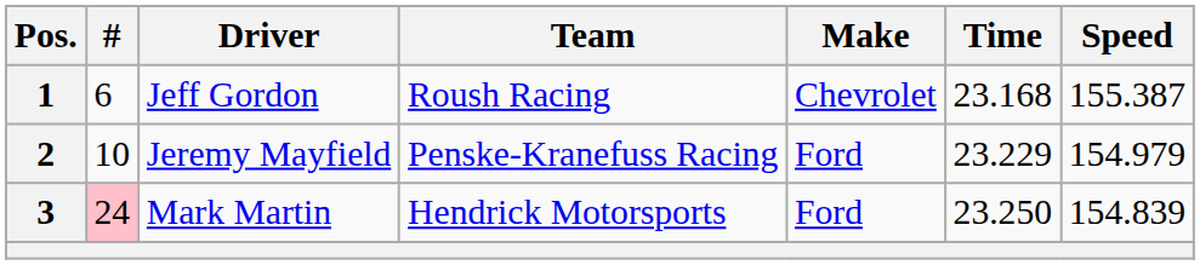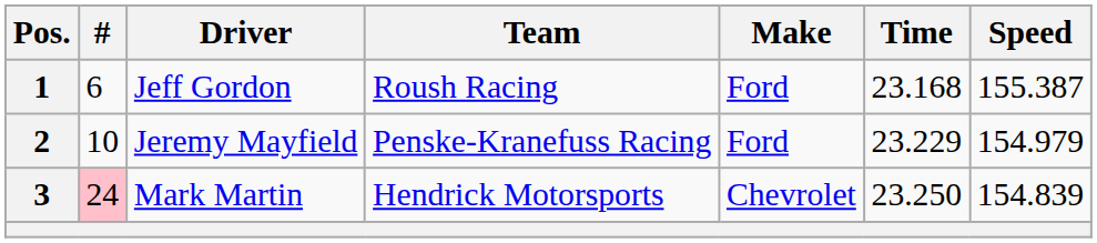1 | Make: Chevrolet -> Ford
3 | Make: Ford -> Chevrolet
